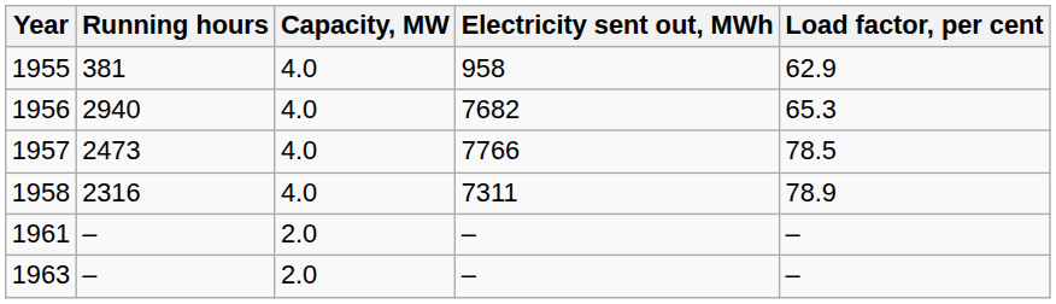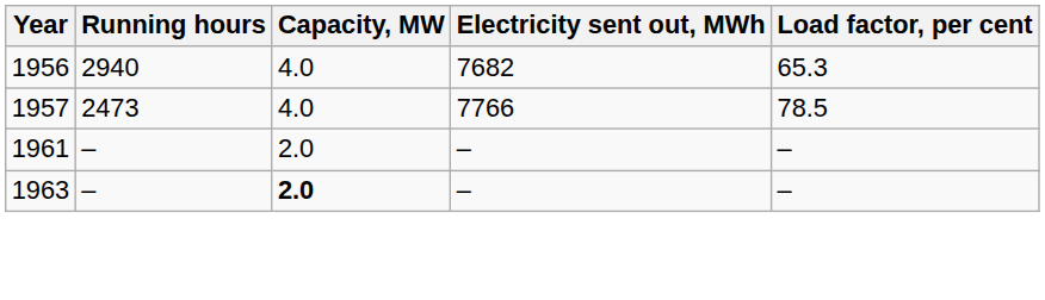- row: 1955 | 381 | 4.0 | 958 | 62.9
- row: 1958 | 2316 | 4.0 | 7311 | 78.9
1963 | Capacity, MW: normal -> bold
